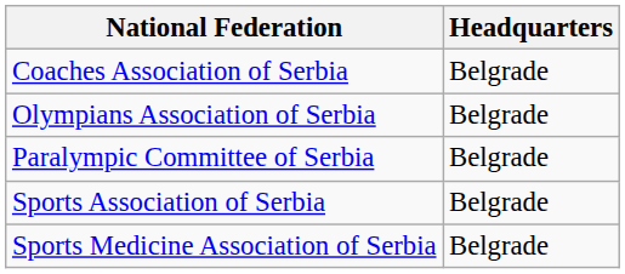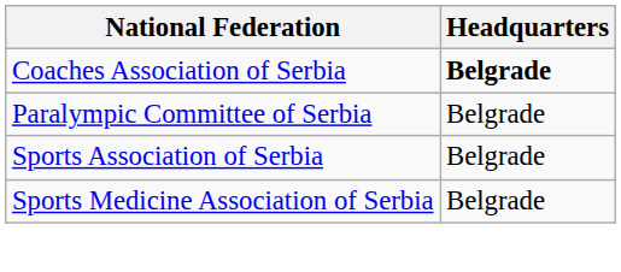Coaches Association of Serbia | Headquarters: normal -> bold
- row: Olympians Association of Serbia | Belgrade
